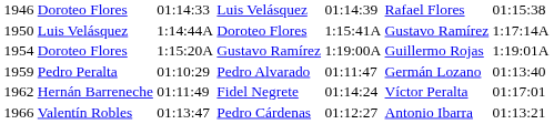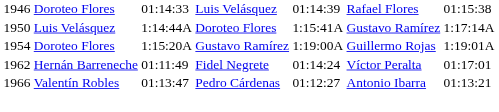- row: 1959 | Pedro Peralta | 01:10:29 | Pedro Alvarado | 01:11:47 | Germán Lozano | 01:13:40
